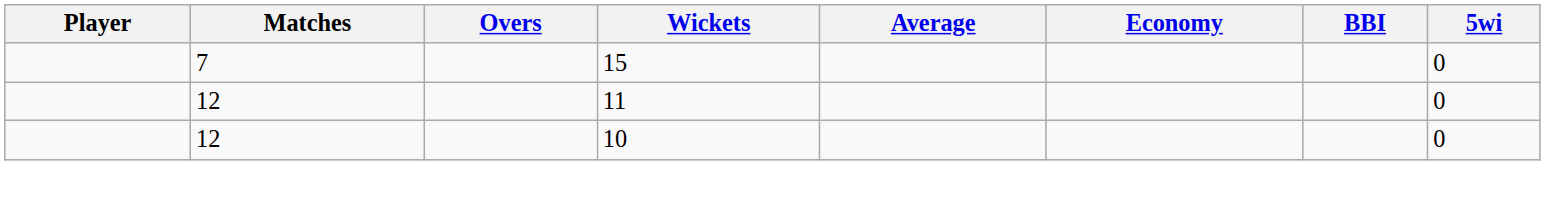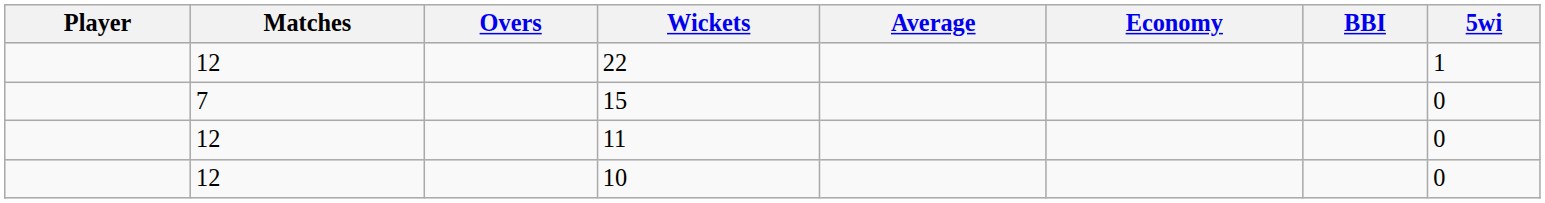+ row: 12 | 22 | 1
